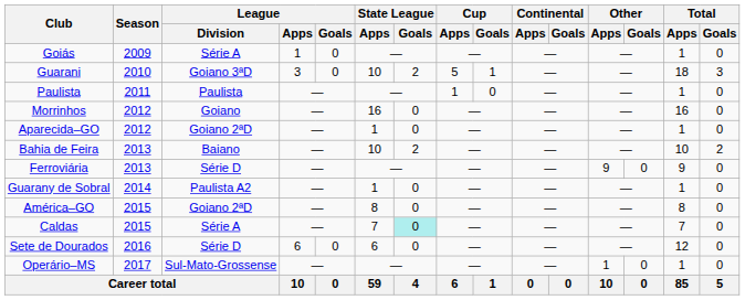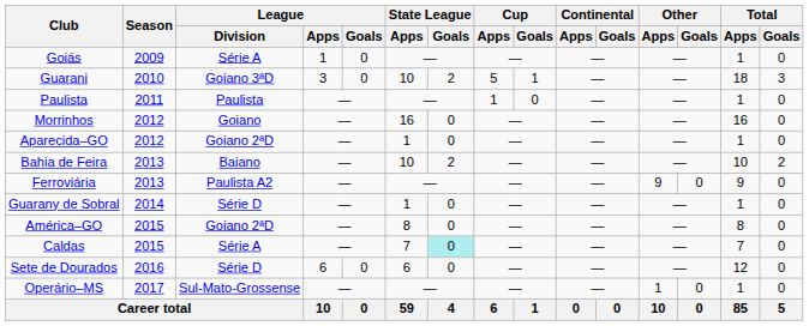Ferroviária | League / Division: Série D -> Paulista A2
Guarany de Sobral | League / Division: Paulista A2 -> Série D
